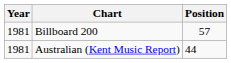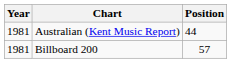rows swapped: Billboard 200 <-> Australian (Kent Music Report)
